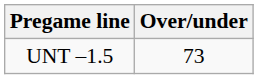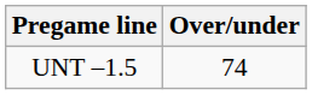UNT –1.5 | Over/under: 73 -> 74
